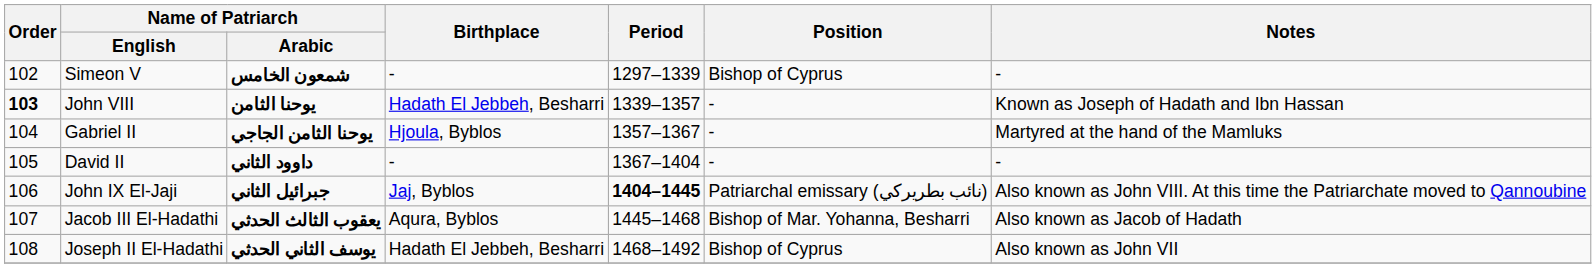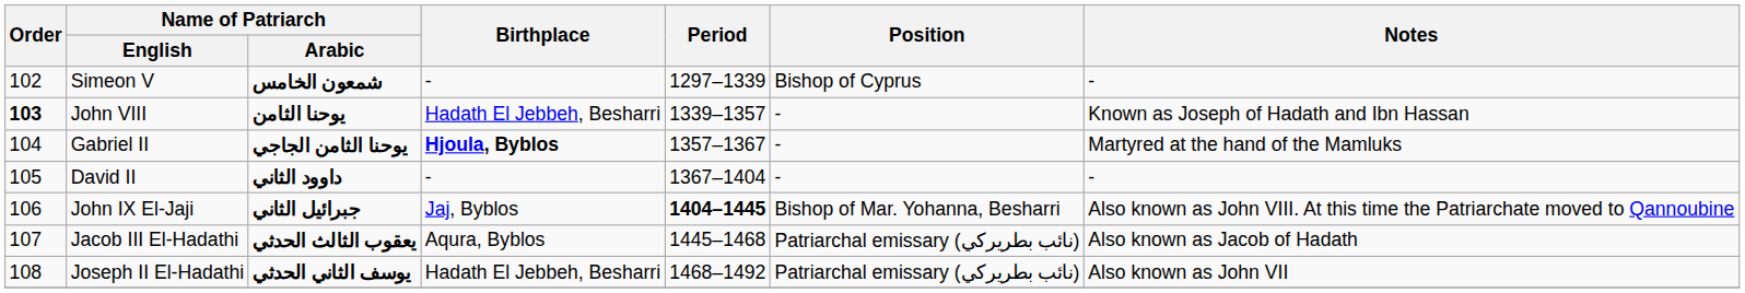Gabriel II | Birthplace: normal -> bold
John IX El-Jaji | Position: Patriarchal emissary (نائب بطريركي) -> Bishop of Mar. Yohanna, Besharri
Jacob III El-Hadathi | Position: Bishop of Mar. Yohanna, Besharri -> Patriarchal emissary (نائب بطريركي)
Joseph II El-Hadathi | Position: Bishop of Cyprus -> Patriarchal emissary (نائب بطريركي)
